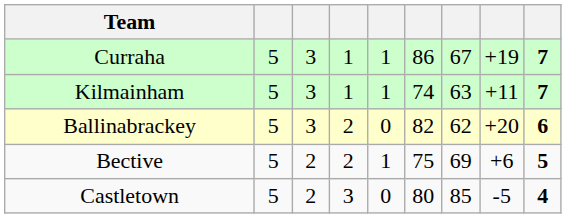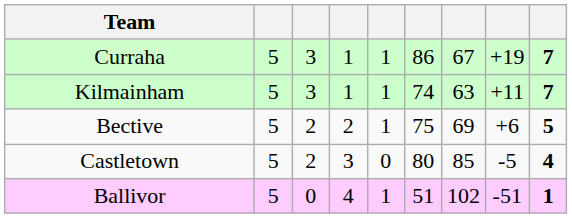- row: Ballinabrackey | 5 | 3 | 2 | 0 | 82 | 62 | +20 | 6
+ row: Ballivor | 5 | 0 | 4 | 1 | 51 | 102 | -51 | 1
